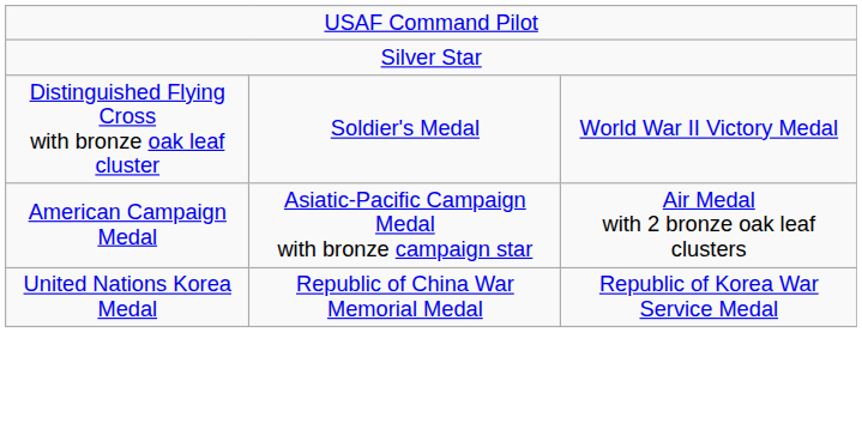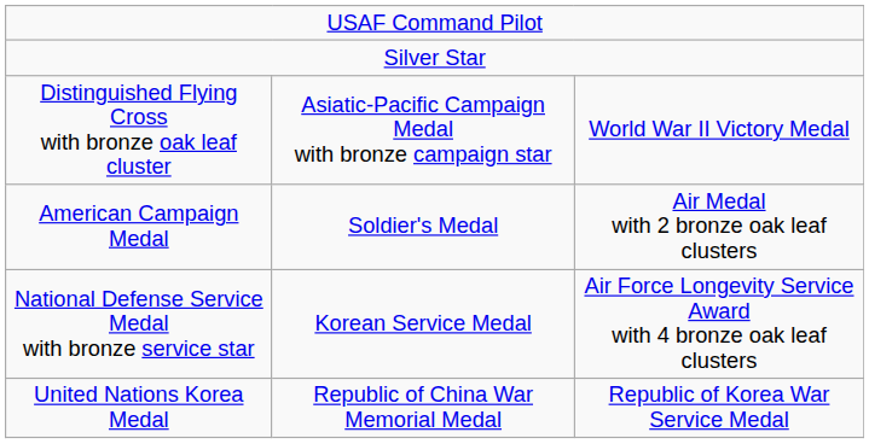Distinguished Flying Cross with bronze oak leaf cluster | column 2: Soldier's Medal -> Asiatic-Pacific Campaign Medal with bronze campaign star
American Campaign Medal | column 2: Asiatic-Pacific Campaign Medal with bronze campaign star -> Soldier's Medal
+ row: National Defense Service Medal with bronze service star | Korean Service Medal | Air Force Longevity Service Award with 4 bronze oak leaf clusters
